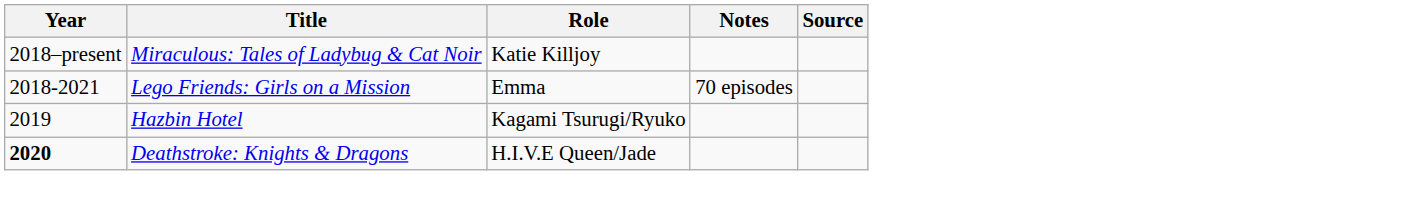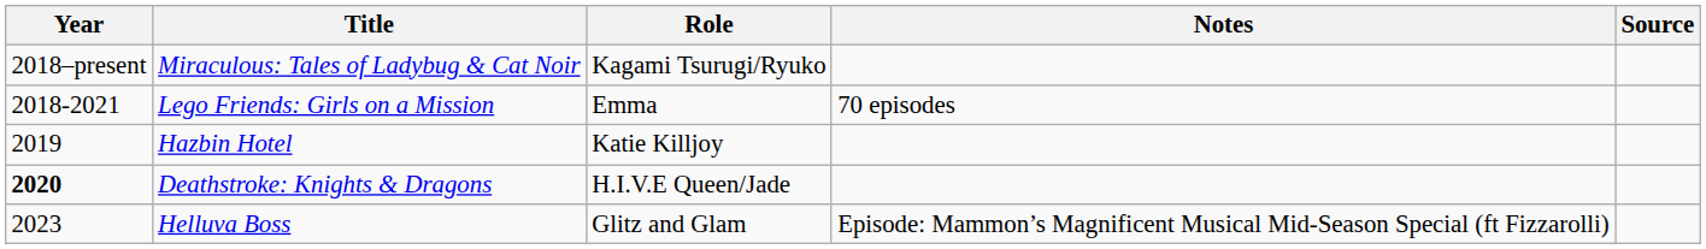Miraculous: Tales of Ladybug & Cat Noir | Role: Katie Killjoy -> Kagami Tsurugi/Ryuko
Hazbin Hotel | Role: Kagami Tsurugi/Ryuko -> Katie Killjoy
+ row: 2023 | Helluva Boss | Glitz and Glam | Episode: Mammon’s Magnificent Musical Mid-Season Special (ft Fizzarolli)
